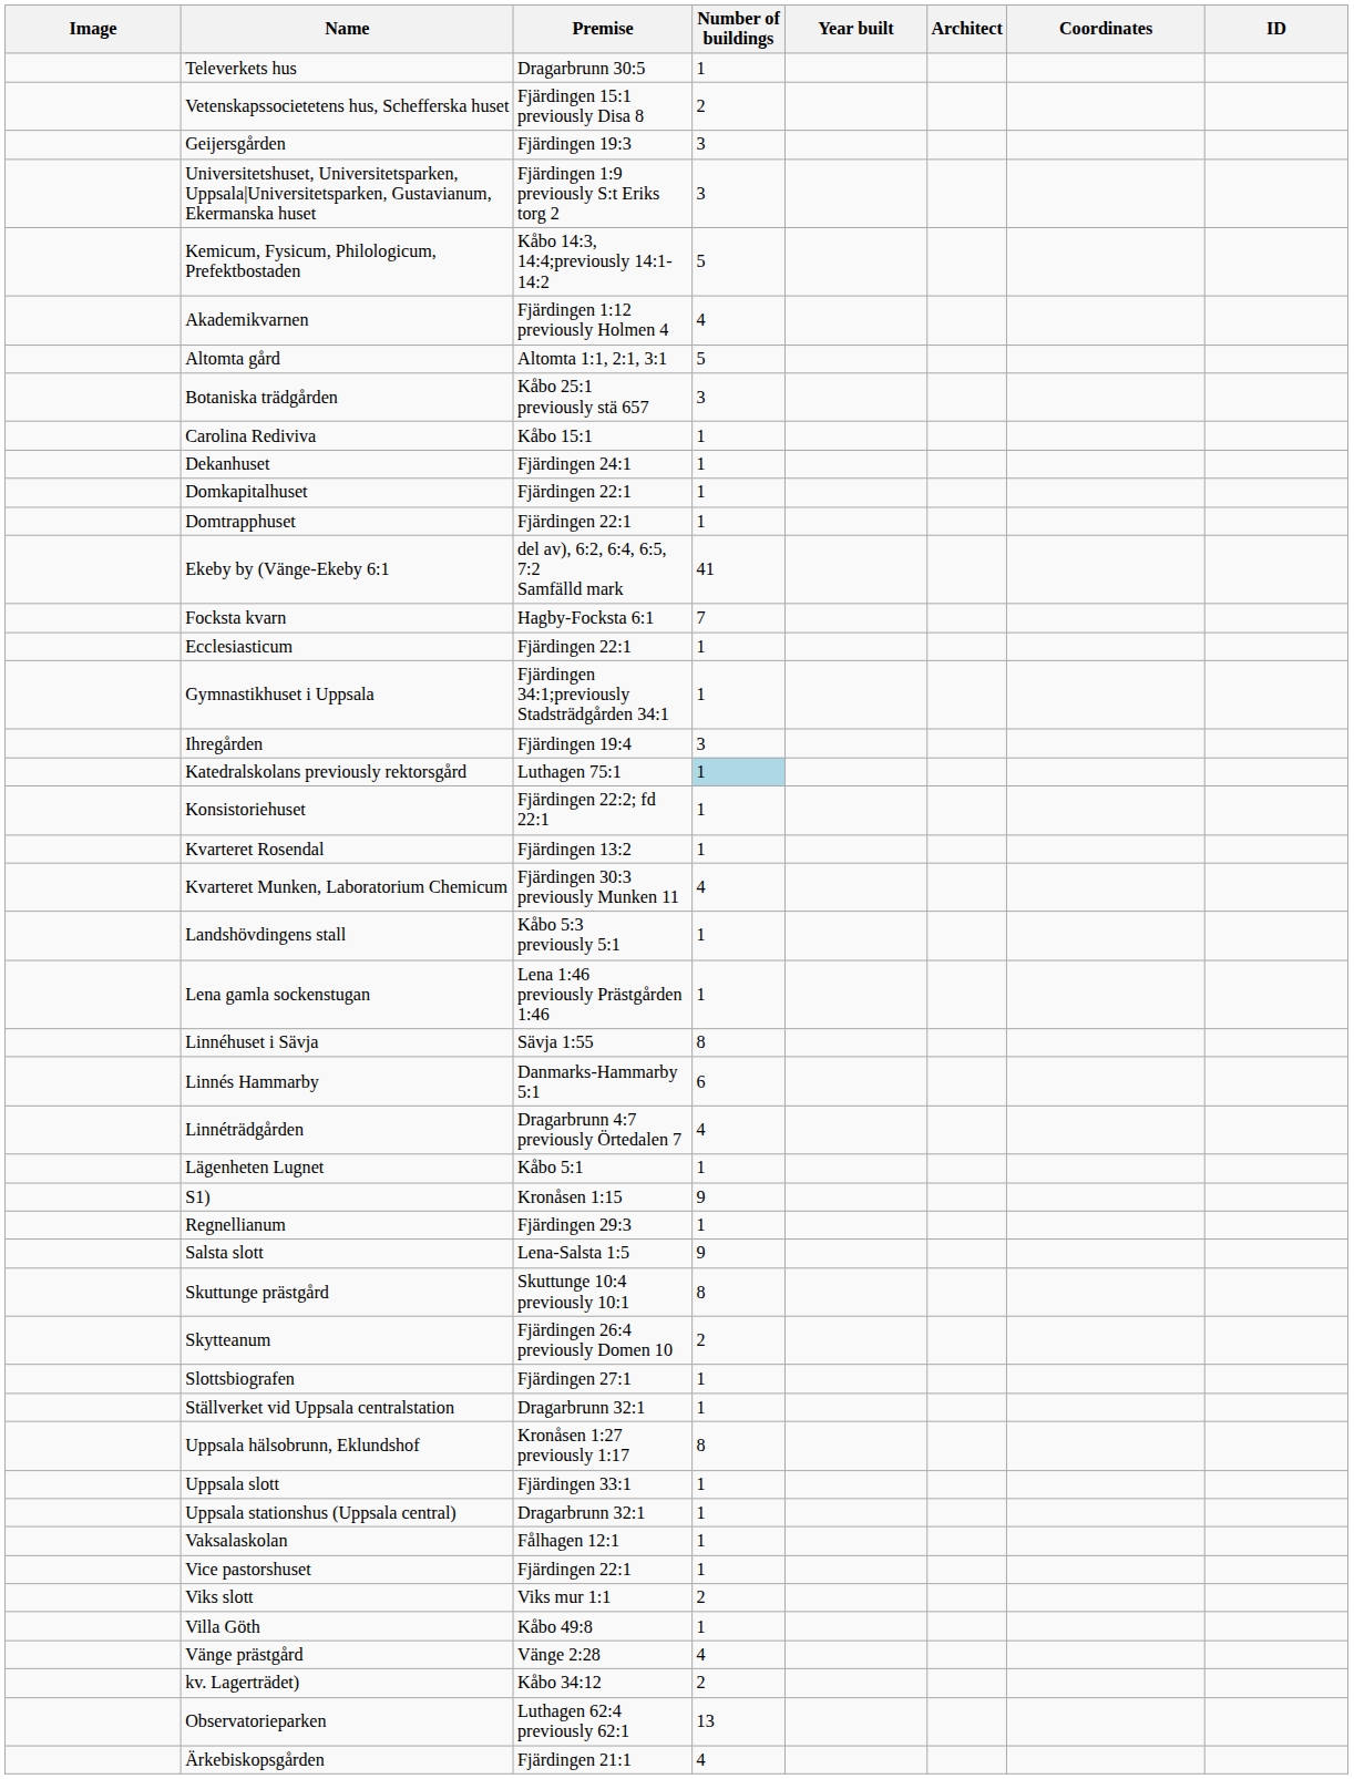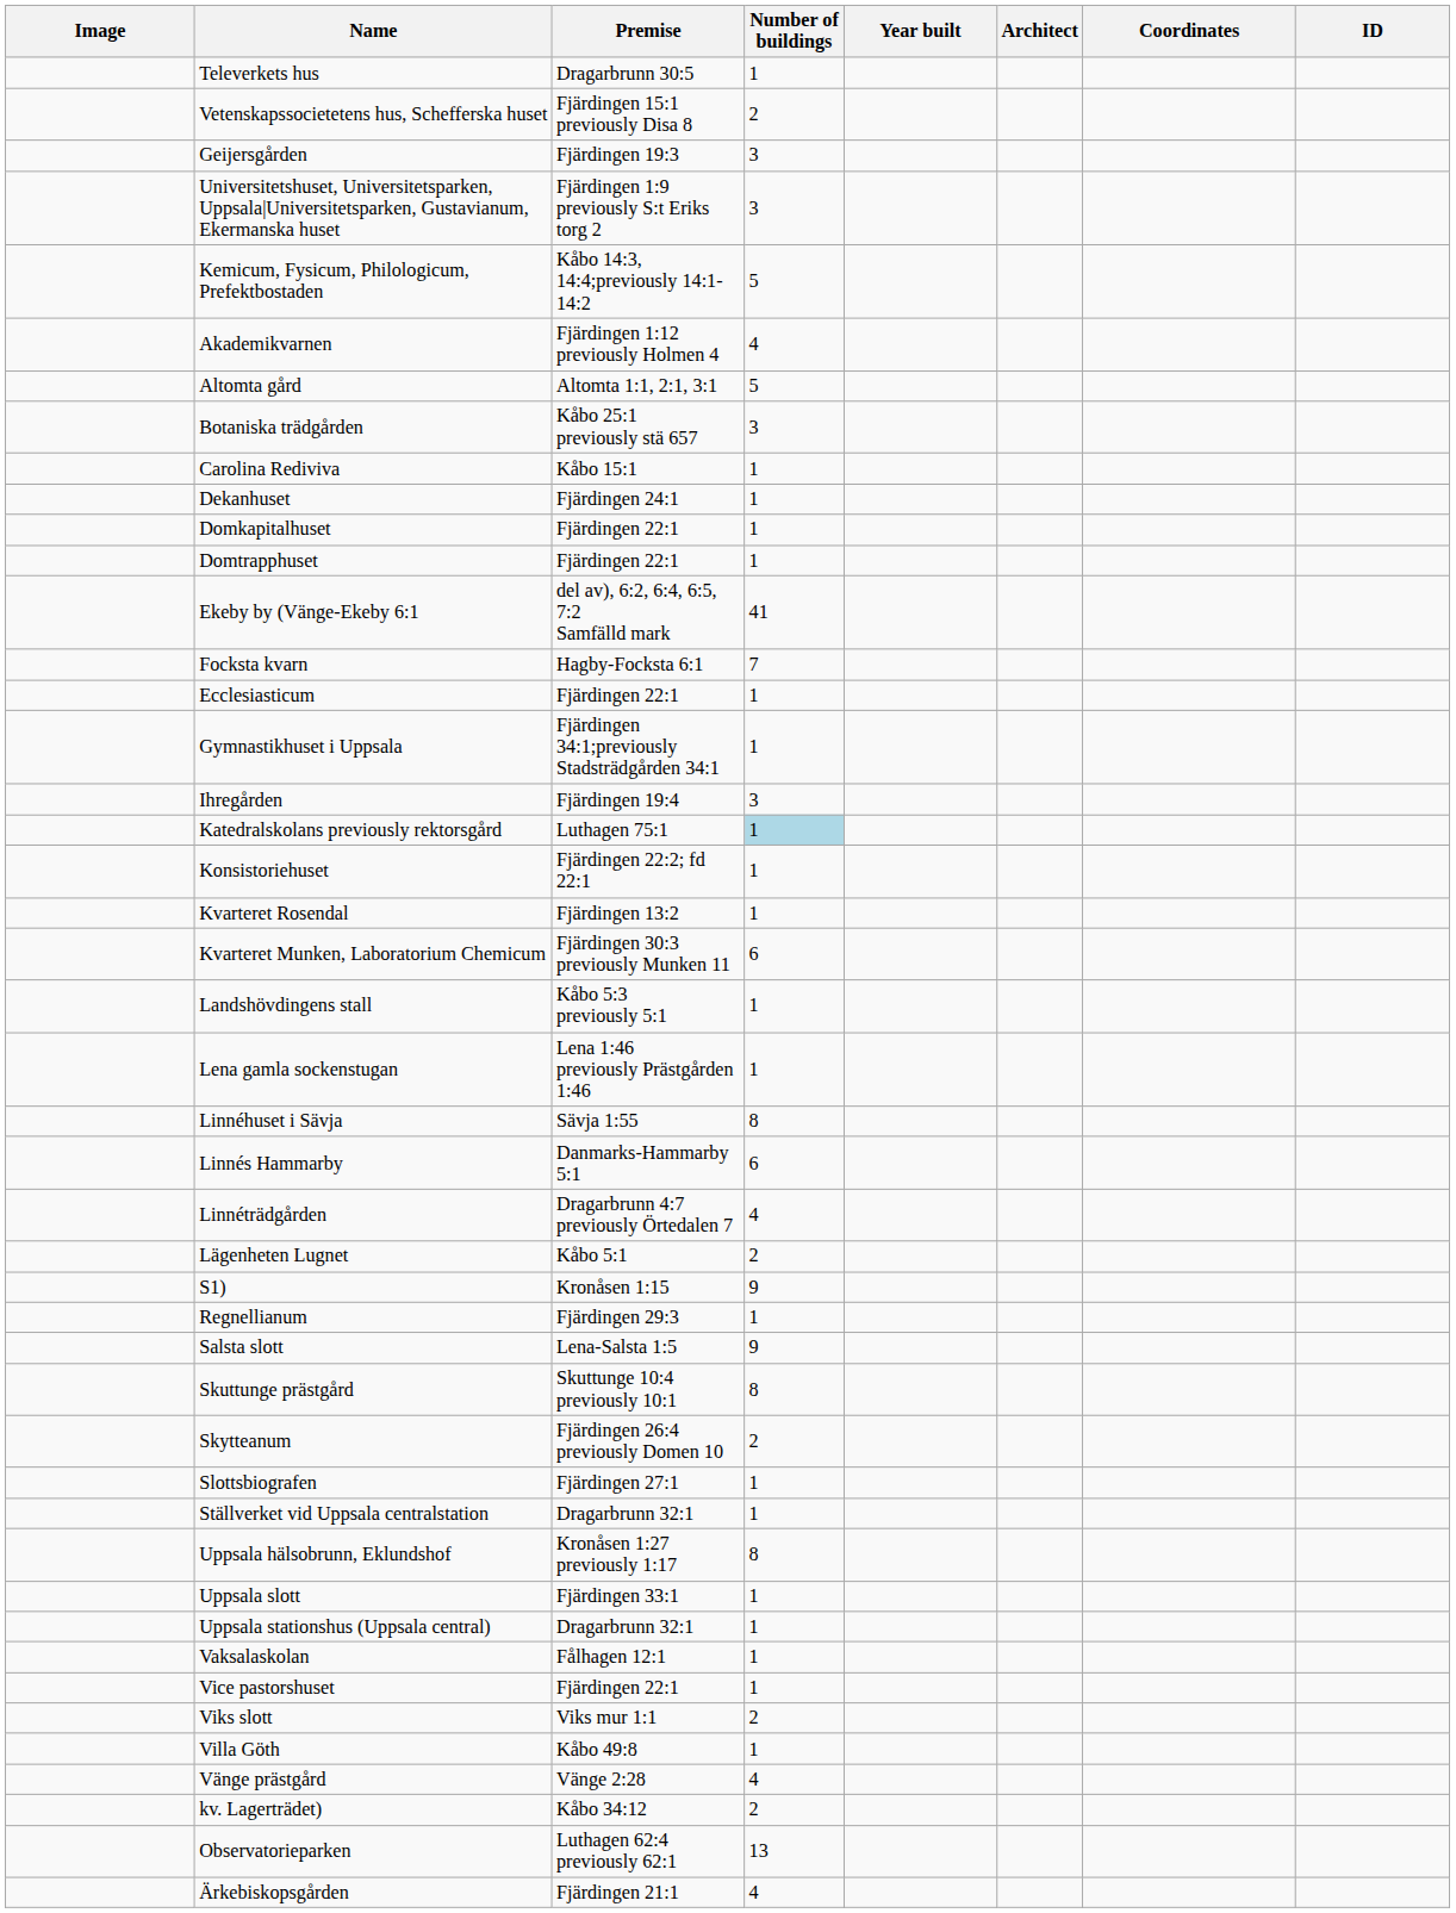Kvarteret Munken, Laboratorium Chemicum | Number of buildings: 4 -> 6
Lägenheten Lugnet | Number of buildings: 1 -> 2
